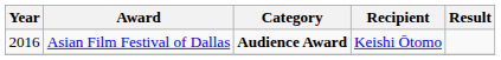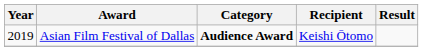Asian Film Festival of Dallas | Year: 2016 -> 2019
